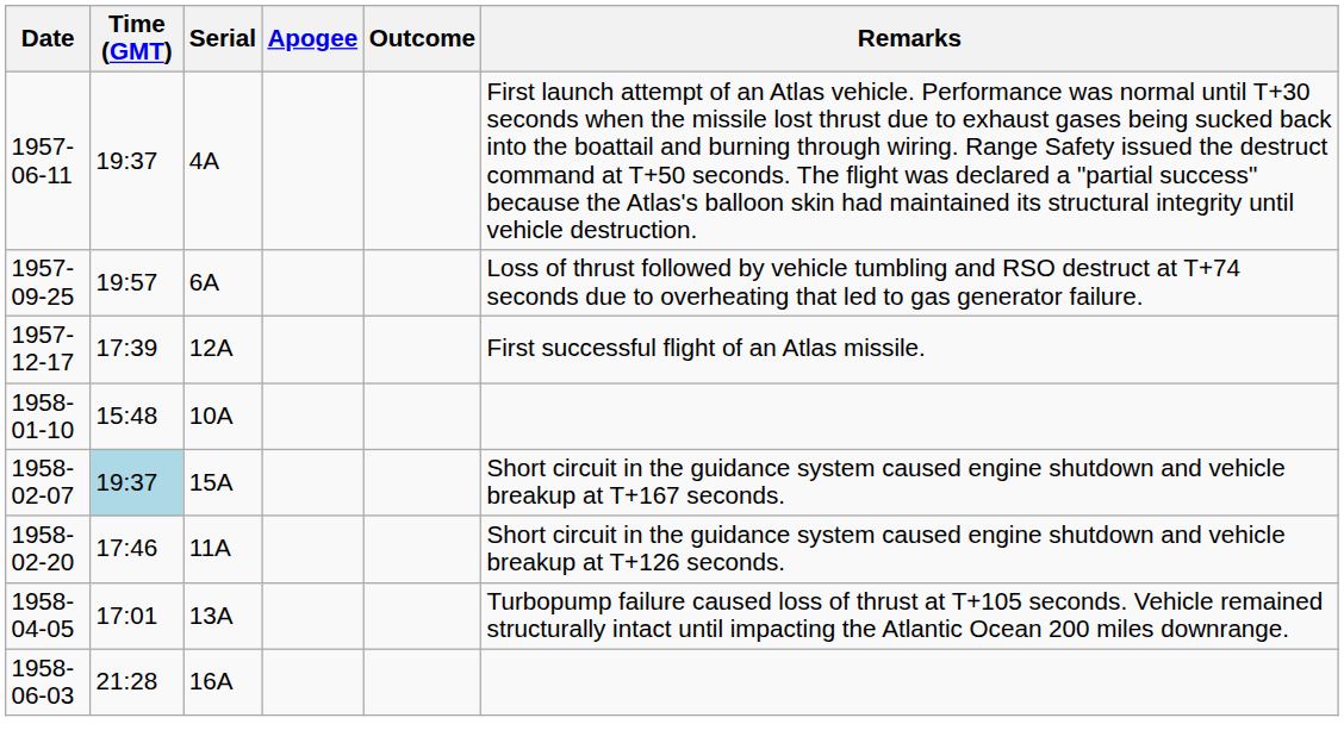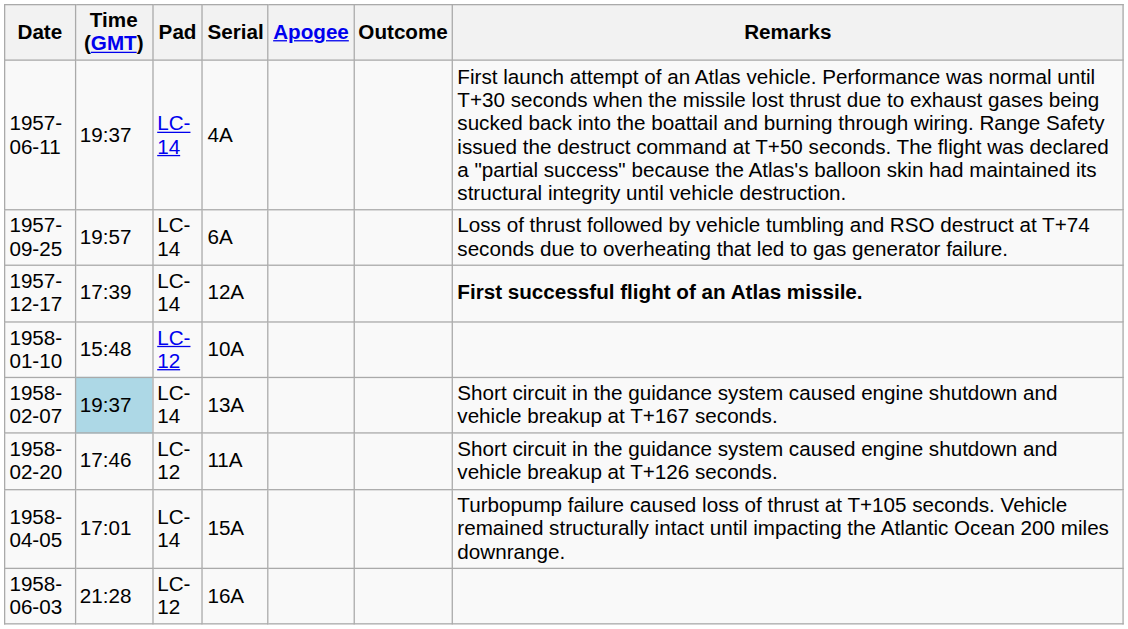+ column: Pad | LC-14 | LC-14 | LC-14 | LC-12 | LC-14 | LC-12 | LC-14 | LC-12
1957-12-17 | Remarks: normal -> bold
1958-02-07 | Serial: 15A -> 13A
1958-04-05 | Serial: 13A -> 15A
